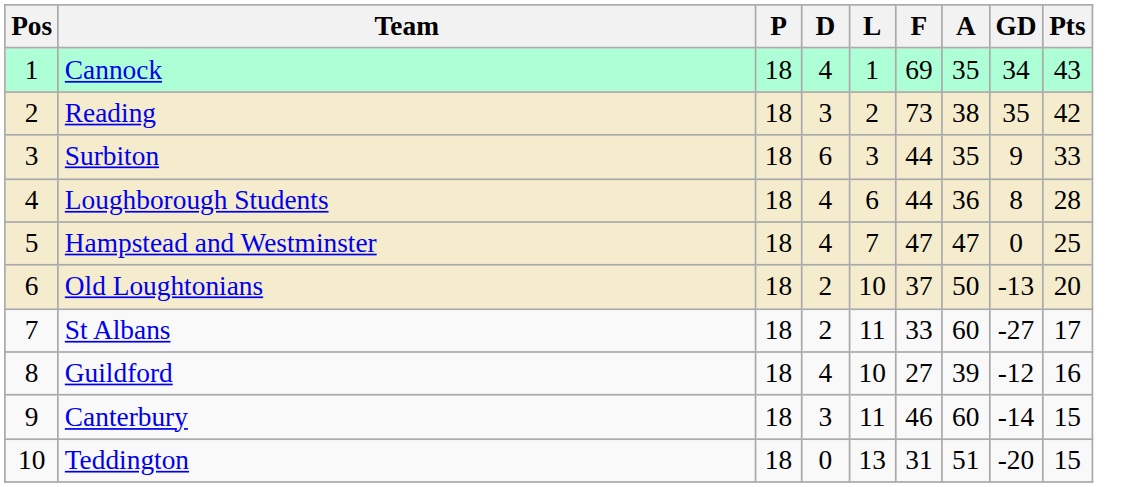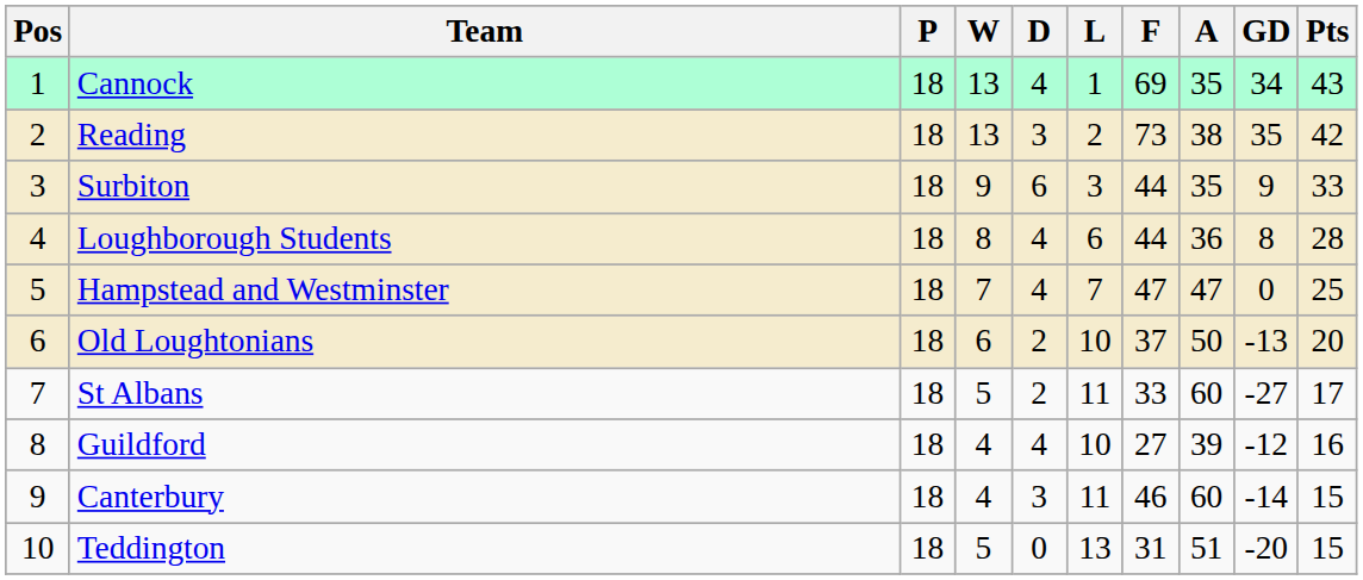+ column: W | 13 | 13 | 9 | 8 | 7 | 6 | 5 | 4 | 4 | 5
